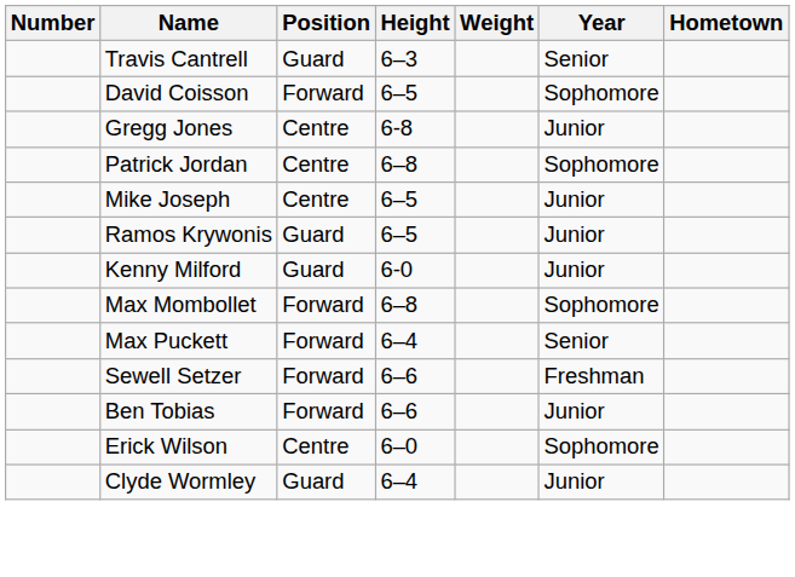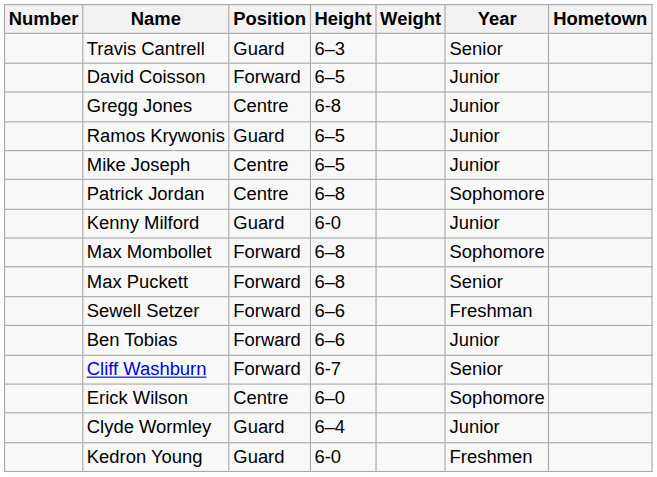David Coisson | Year: Sophomore -> Junior
rows swapped: Patrick Jordan <-> Ramos Krywonis
Max Puckett | Height: 6–4 -> 6–8
+ row: Cliff Washburn | Forward | 6-7 | Senior
+ row: Kedron Young | Guard | 6-0 | Freshmen
